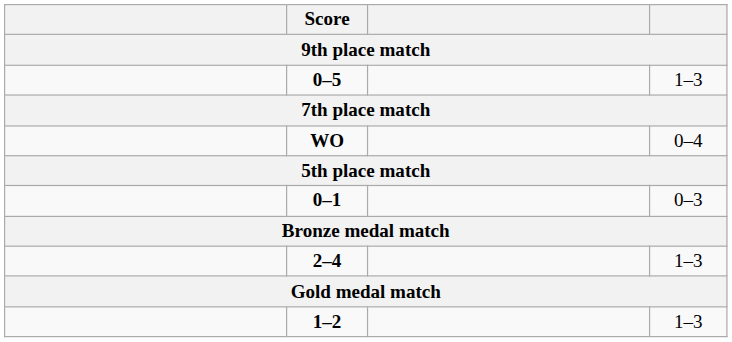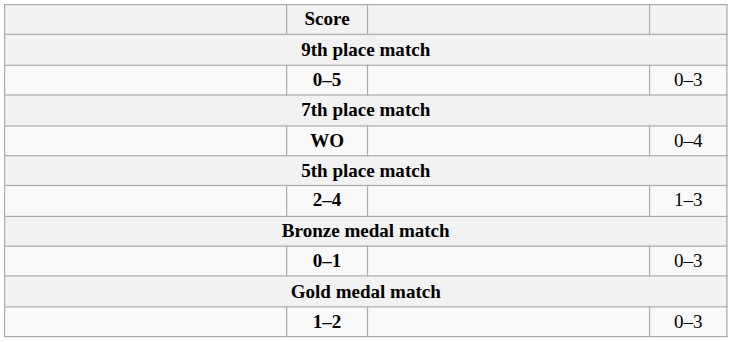0–5 | column 4: 1–3 -> 0–3
rows swapped: 2–4 <-> 0–1
1–2 | column 4: 1–3 -> 0–3
